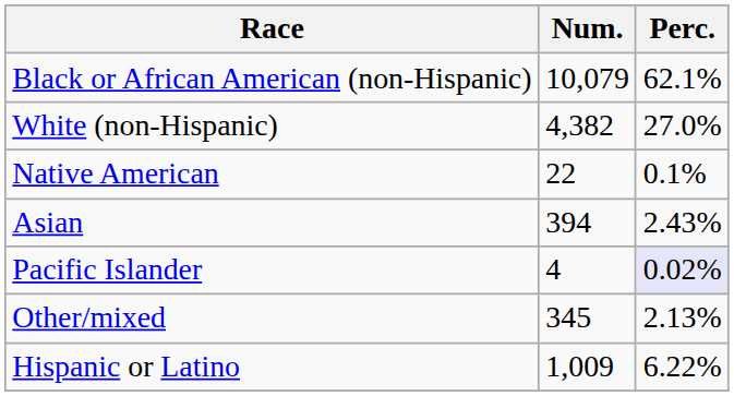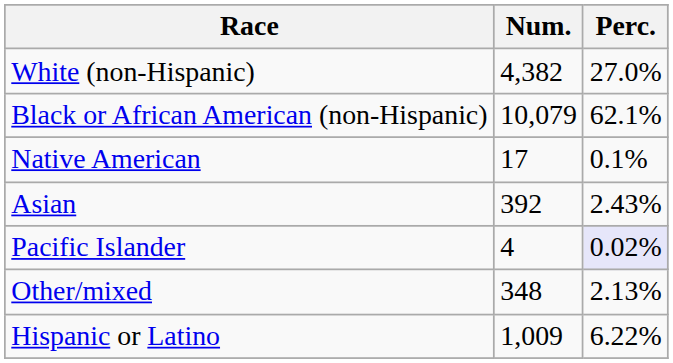rows swapped: White (non-Hispanic) <-> Black or African American (non-Hispanic)
Native American | Num.: 22 -> 17
Asian | Num.: 394 -> 392
Other/mixed | Num.: 345 -> 348
